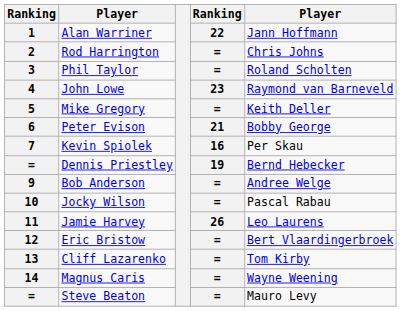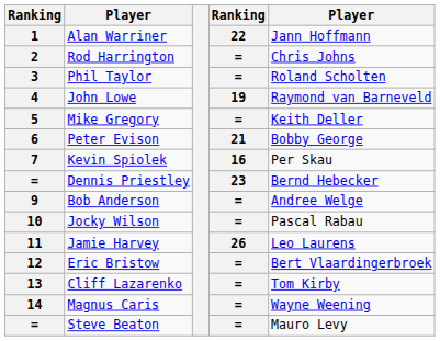4 | column 4: 23 -> 19
= / Dennis Priestley | column 4: 19 -> 23
